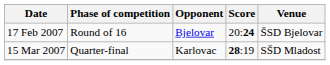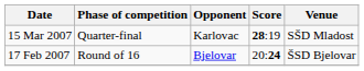rows swapped: 17 Feb 2007 <-> 15 Mar 2007
